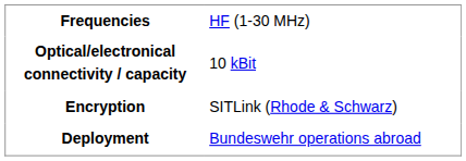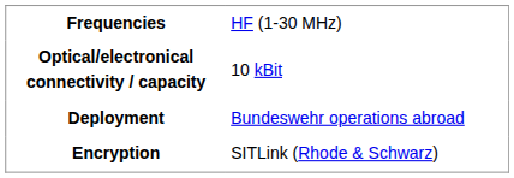rows swapped: Encryption <-> Deployment
